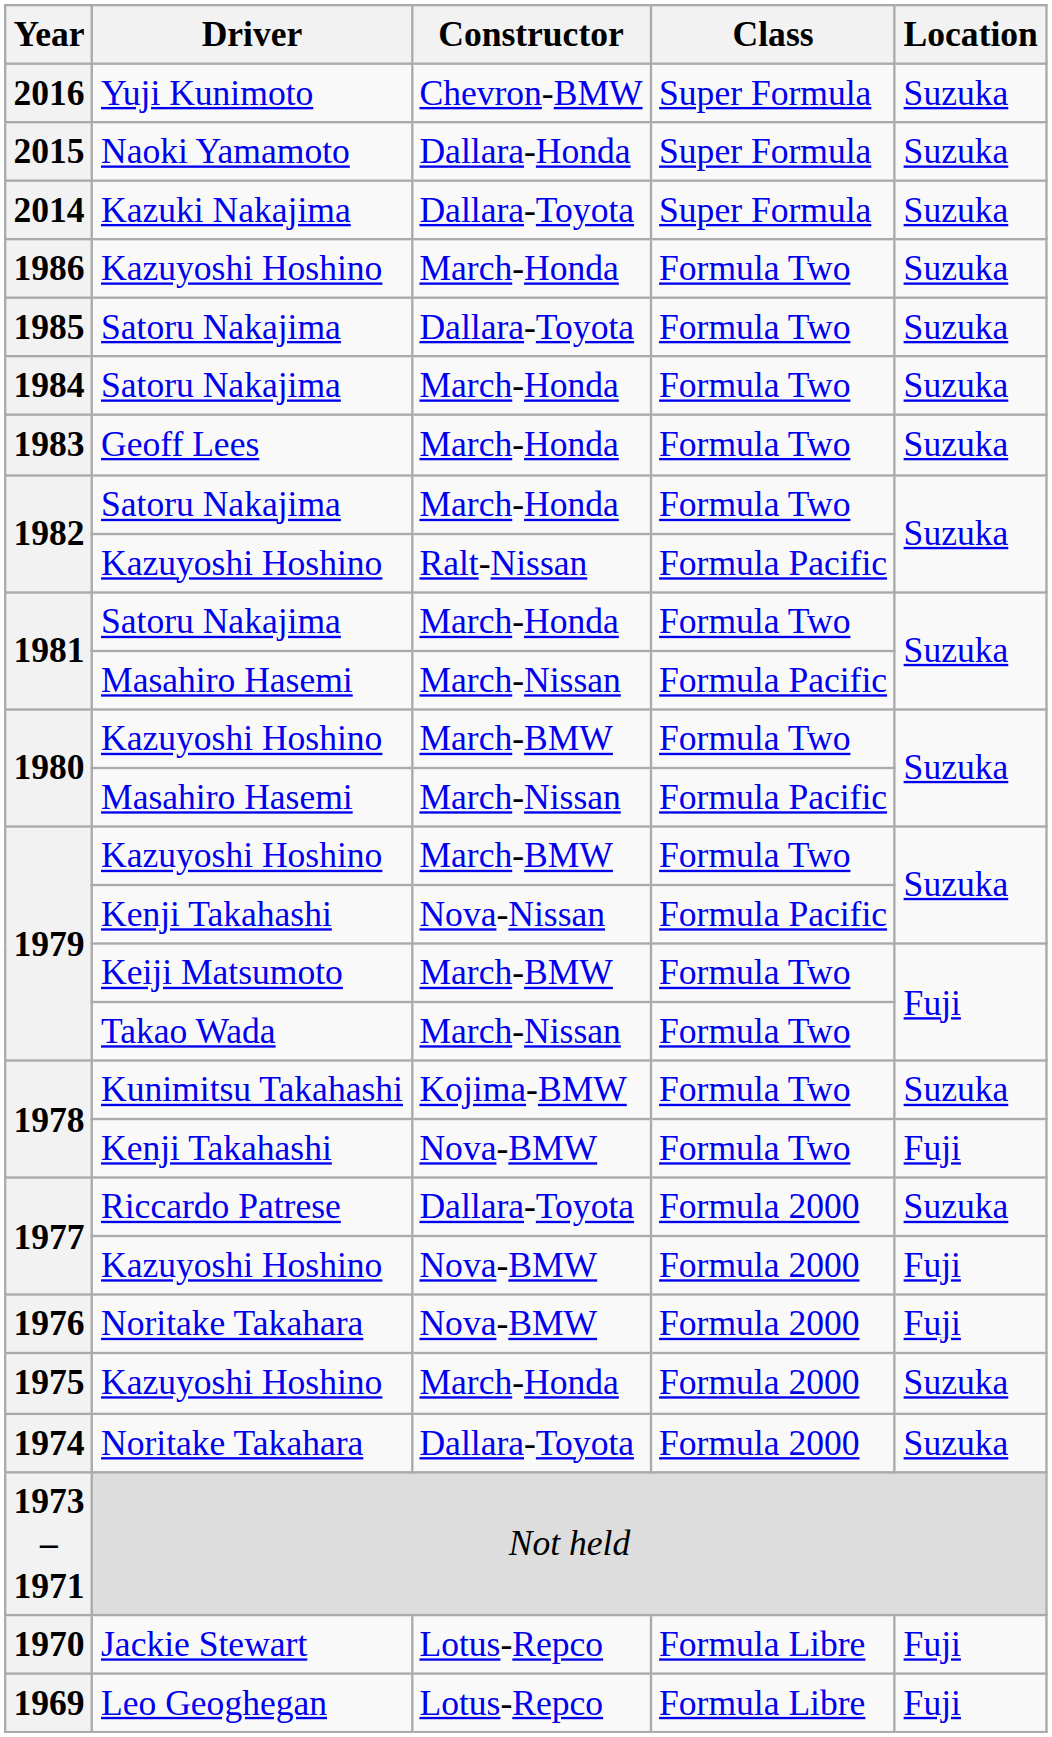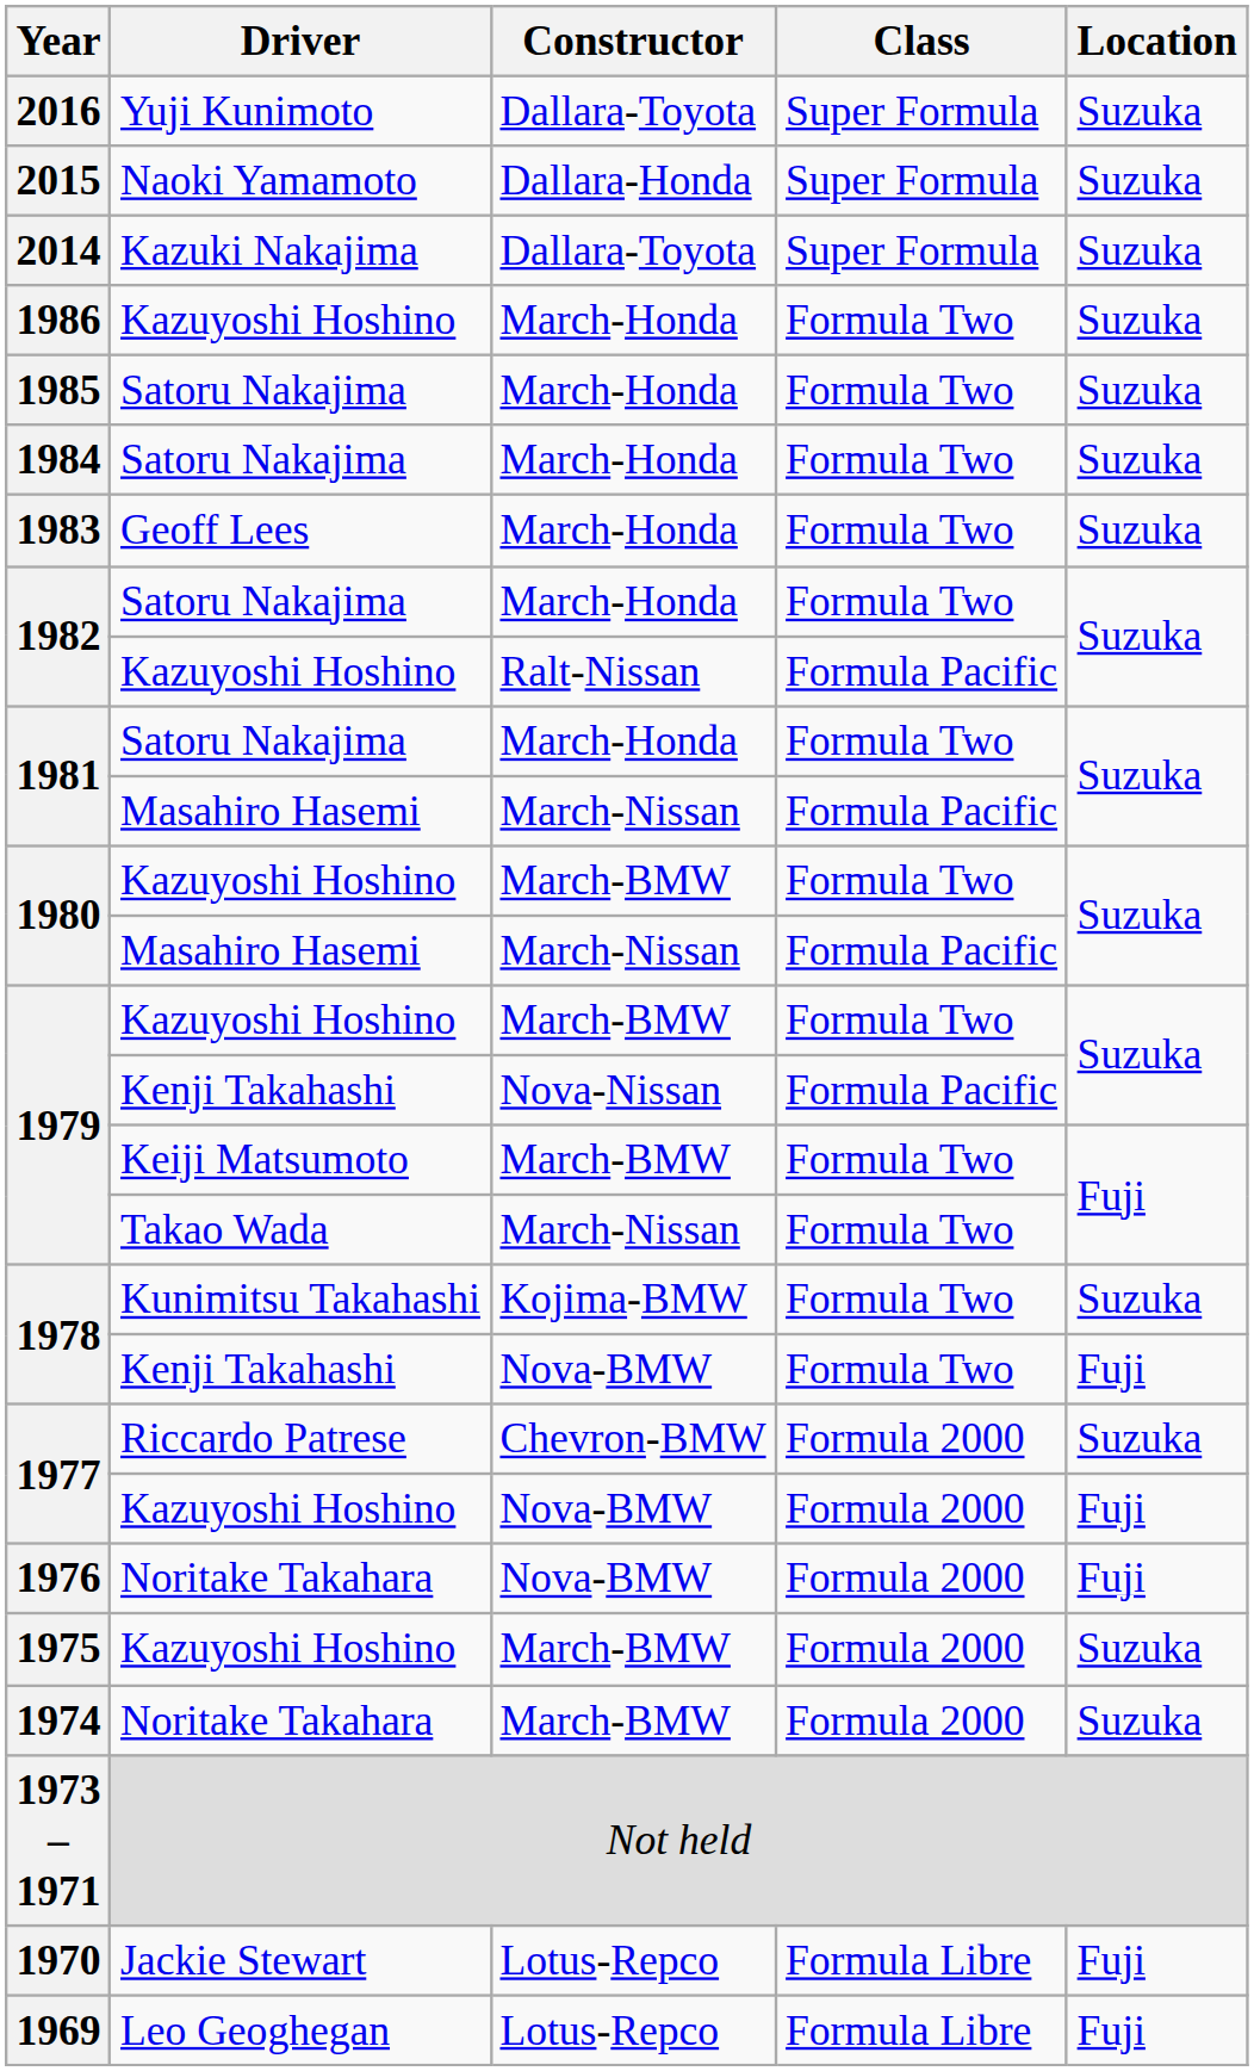2016 | Constructor: Chevron-BMW -> Dallara-Toyota
1985 | Constructor: Dallara-Toyota -> March-Honda
1977 / Riccardo Patrese | Constructor: Dallara-Toyota -> Chevron-BMW
1975 | Constructor: March-Honda -> March-BMW
1974 | Constructor: Dallara-Toyota -> March-BMW
